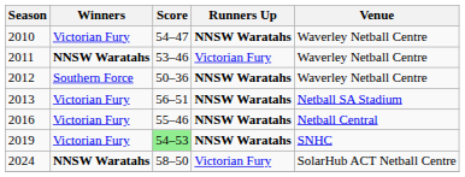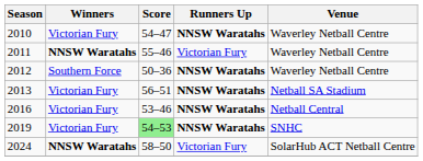2011 | Score: 53–46 -> 55–46
2016 | Score: 55–46 -> 53–46
